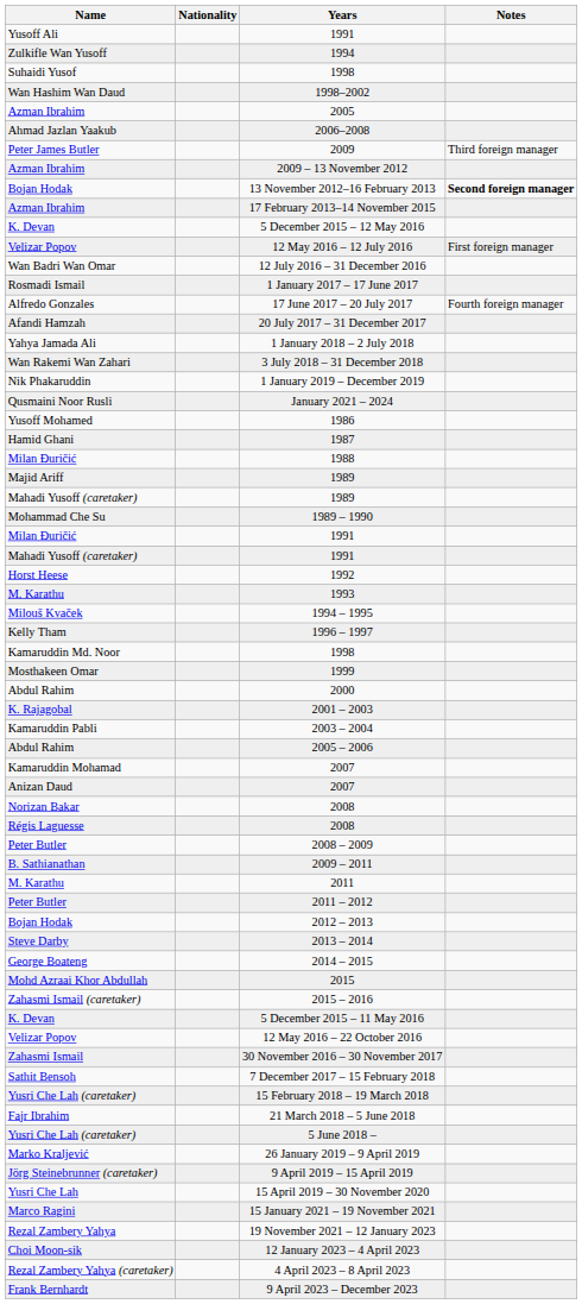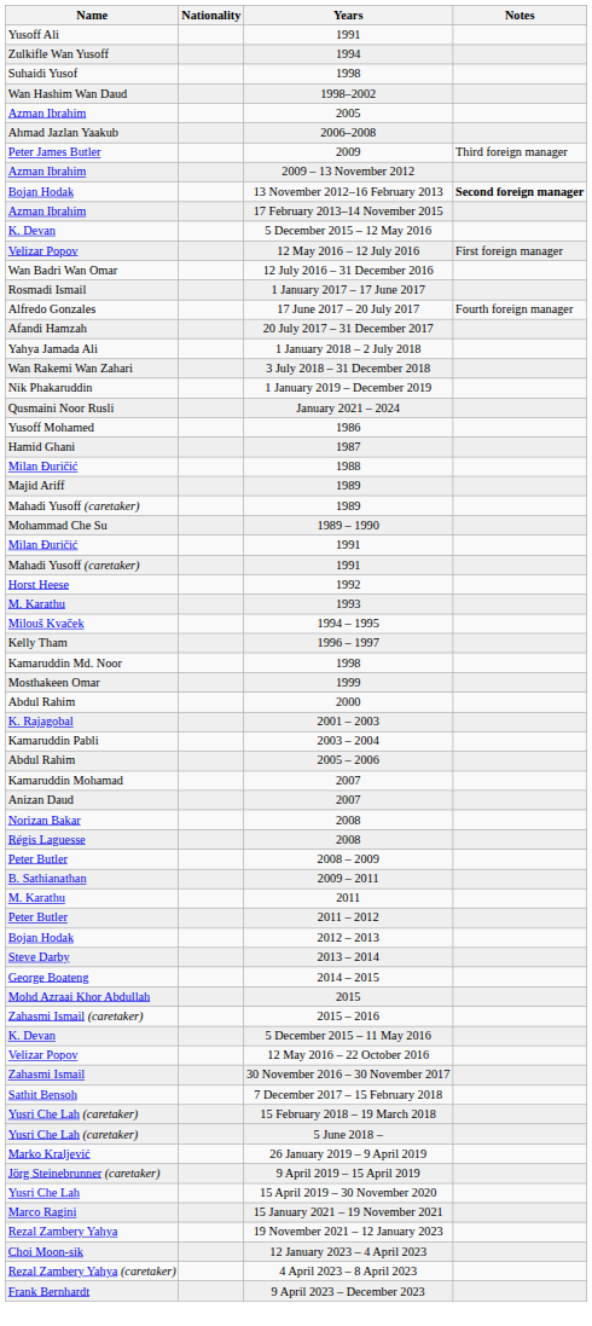- row: Fajr Ibrahim | 21 March 2018 – 5 June 2018
